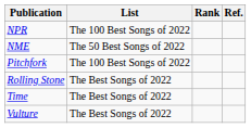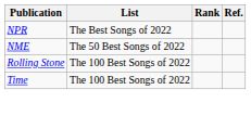NPR | List: The 100 Best Songs of 2022 -> The Best Songs of 2022
- row: Pitchfork | The 100 Best Songs of 2022
Rolling Stone | List: The Best Songs of 2022 -> The 100 Best Songs of 2022
Time | List: The Best Songs of 2022 -> The 100 Best Songs of 2022
- row: Vulture | The Best Songs of 2022
